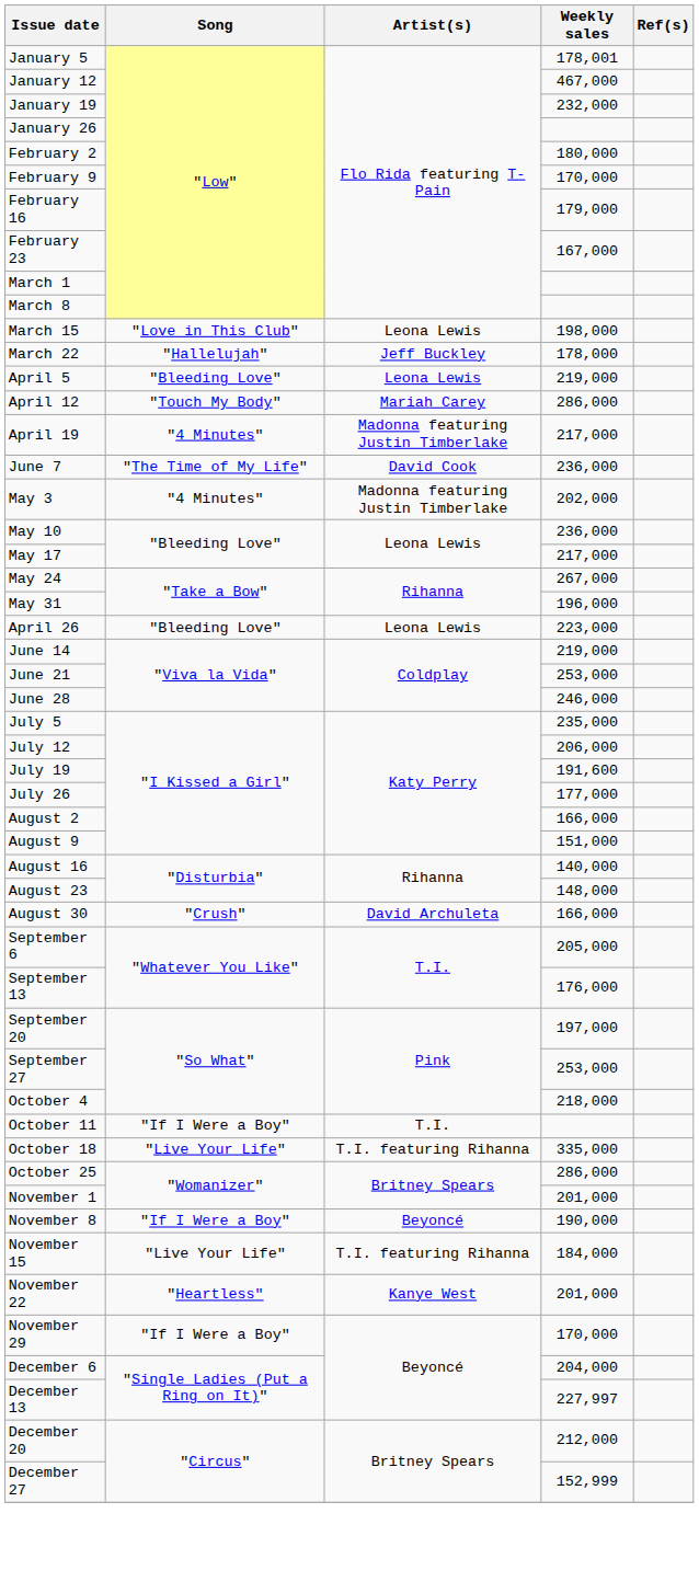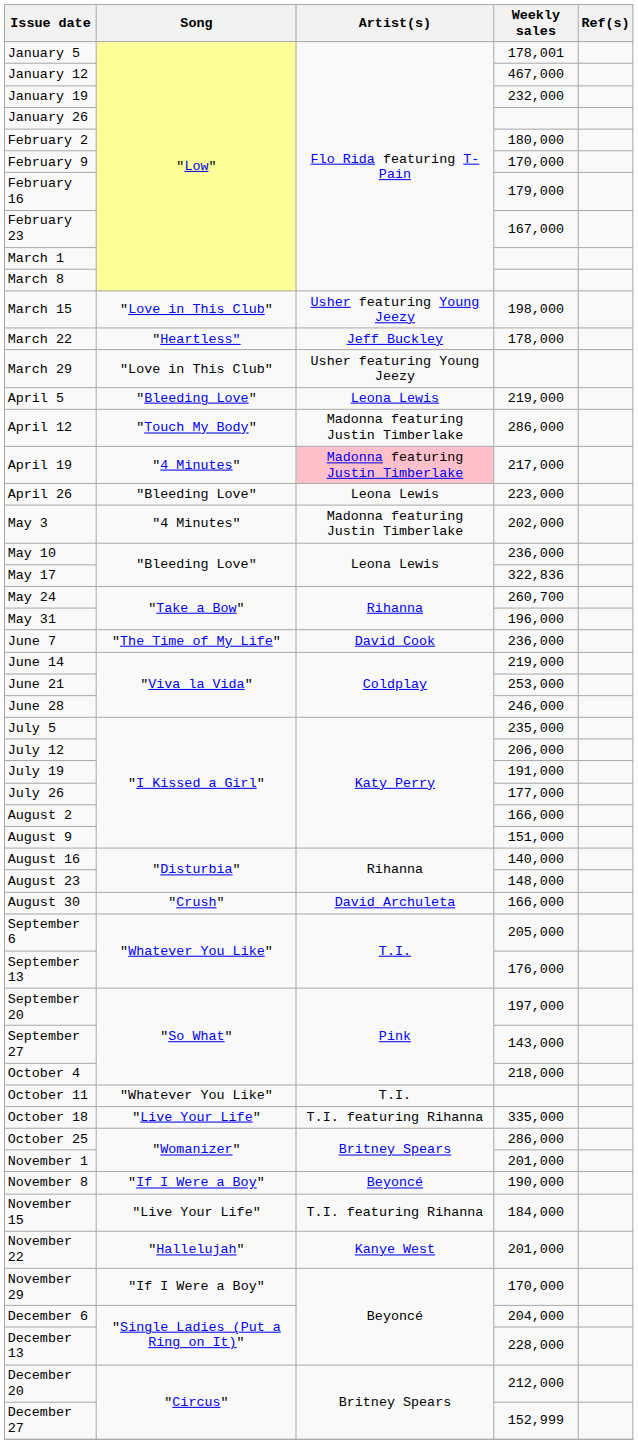March 15 | Artist(s): Leona Lewis -> Usher featuring Young Jeezy
March 22 | Song: "Hallelujah" -> "Heartless"
+ row: March 29 | "Love in This Club" | Usher featuring Young Jeezy
April 12 | Artist(s): Mariah Carey -> Madonna featuring Justin Timberlake
April 19 | Artist(s): no background -> pink background
rows swapped: April 26 <-> June 7
May 17 | Weekly sales: 217,000 -> 322,836
May 24 | Weekly sales: 267,000 -> 260,700
July 19 | Weekly sales: 191,600 -> 191,000
September 27 | Weekly sales: 253,000 -> 143,000
October 11 | Song: "If I Were a Boy" -> "Whatever You Like"
November 22 | Song: "Heartless" -> "Hallelujah"
December 13 | Weekly sales: 227,997 -> 228,000
